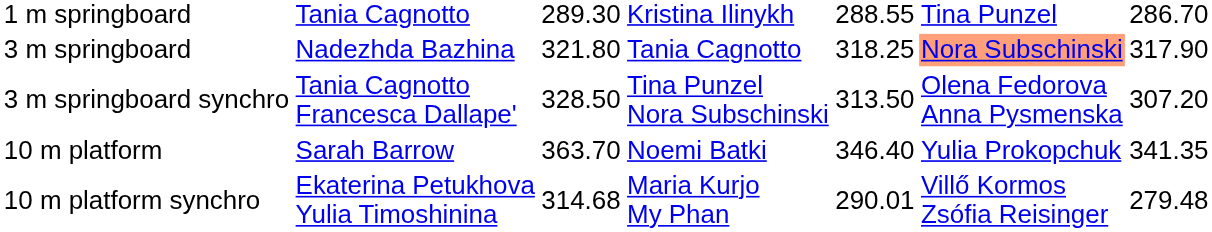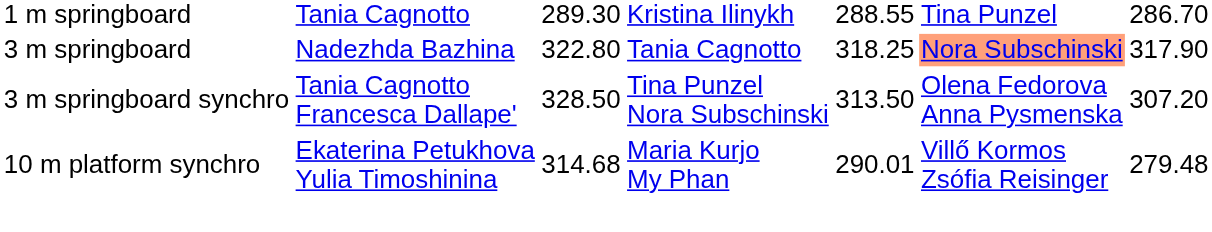3 m springboard | column 3: 321.80 -> 322.80
- row: 10 m platform | Sarah Barrow | 363.70 | Noemi Batki | 346.40 | Yulia Prokopchuk | 341.35
